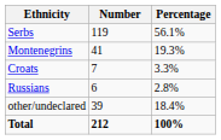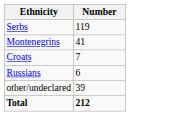- column: Percentage | 56.1% | 19.3% | 3.3% | 2.8% | 18.4% | 100%
